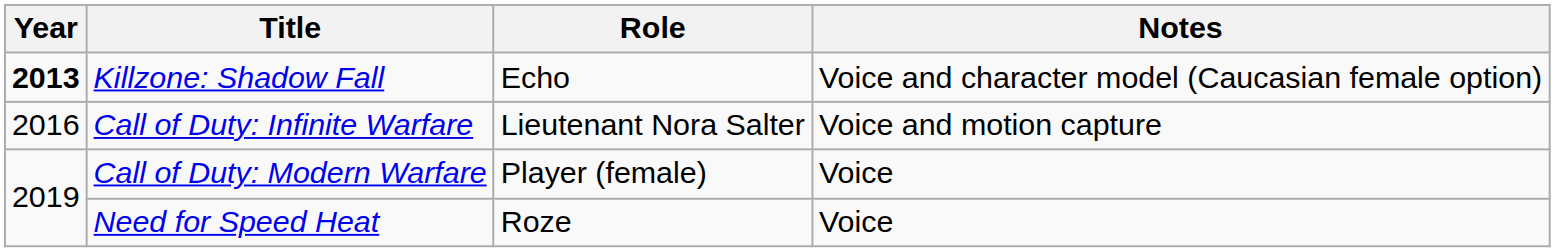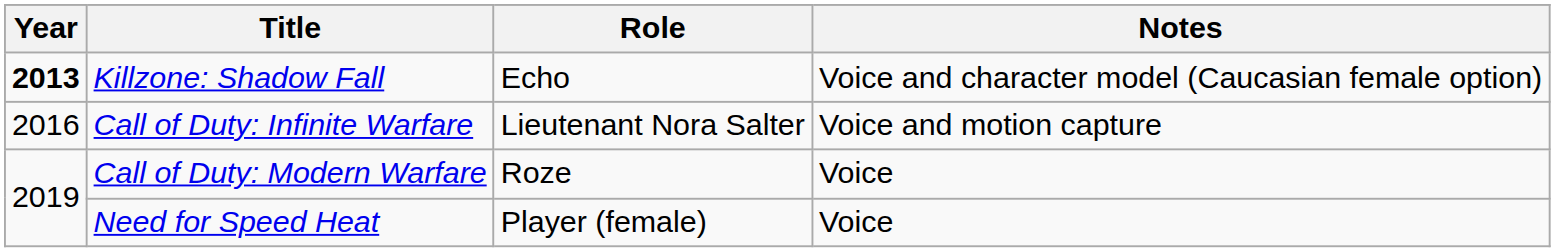Call of Duty: Modern Warfare | Role: Player (female) -> Roze
Need for Speed Heat | Role: Roze -> Player (female)
